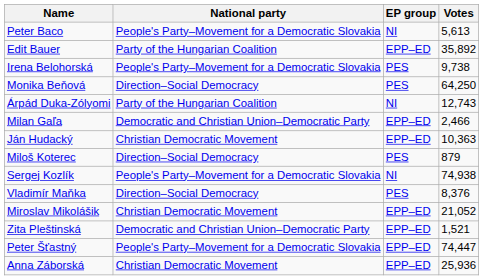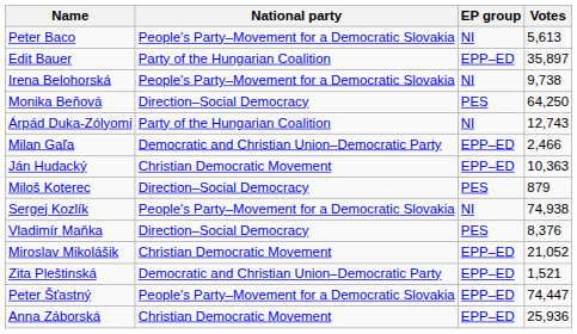Edit Bauer | Votes: 35,892 -> 35,897
Irena Belohorská | EP group: PES -> NI
